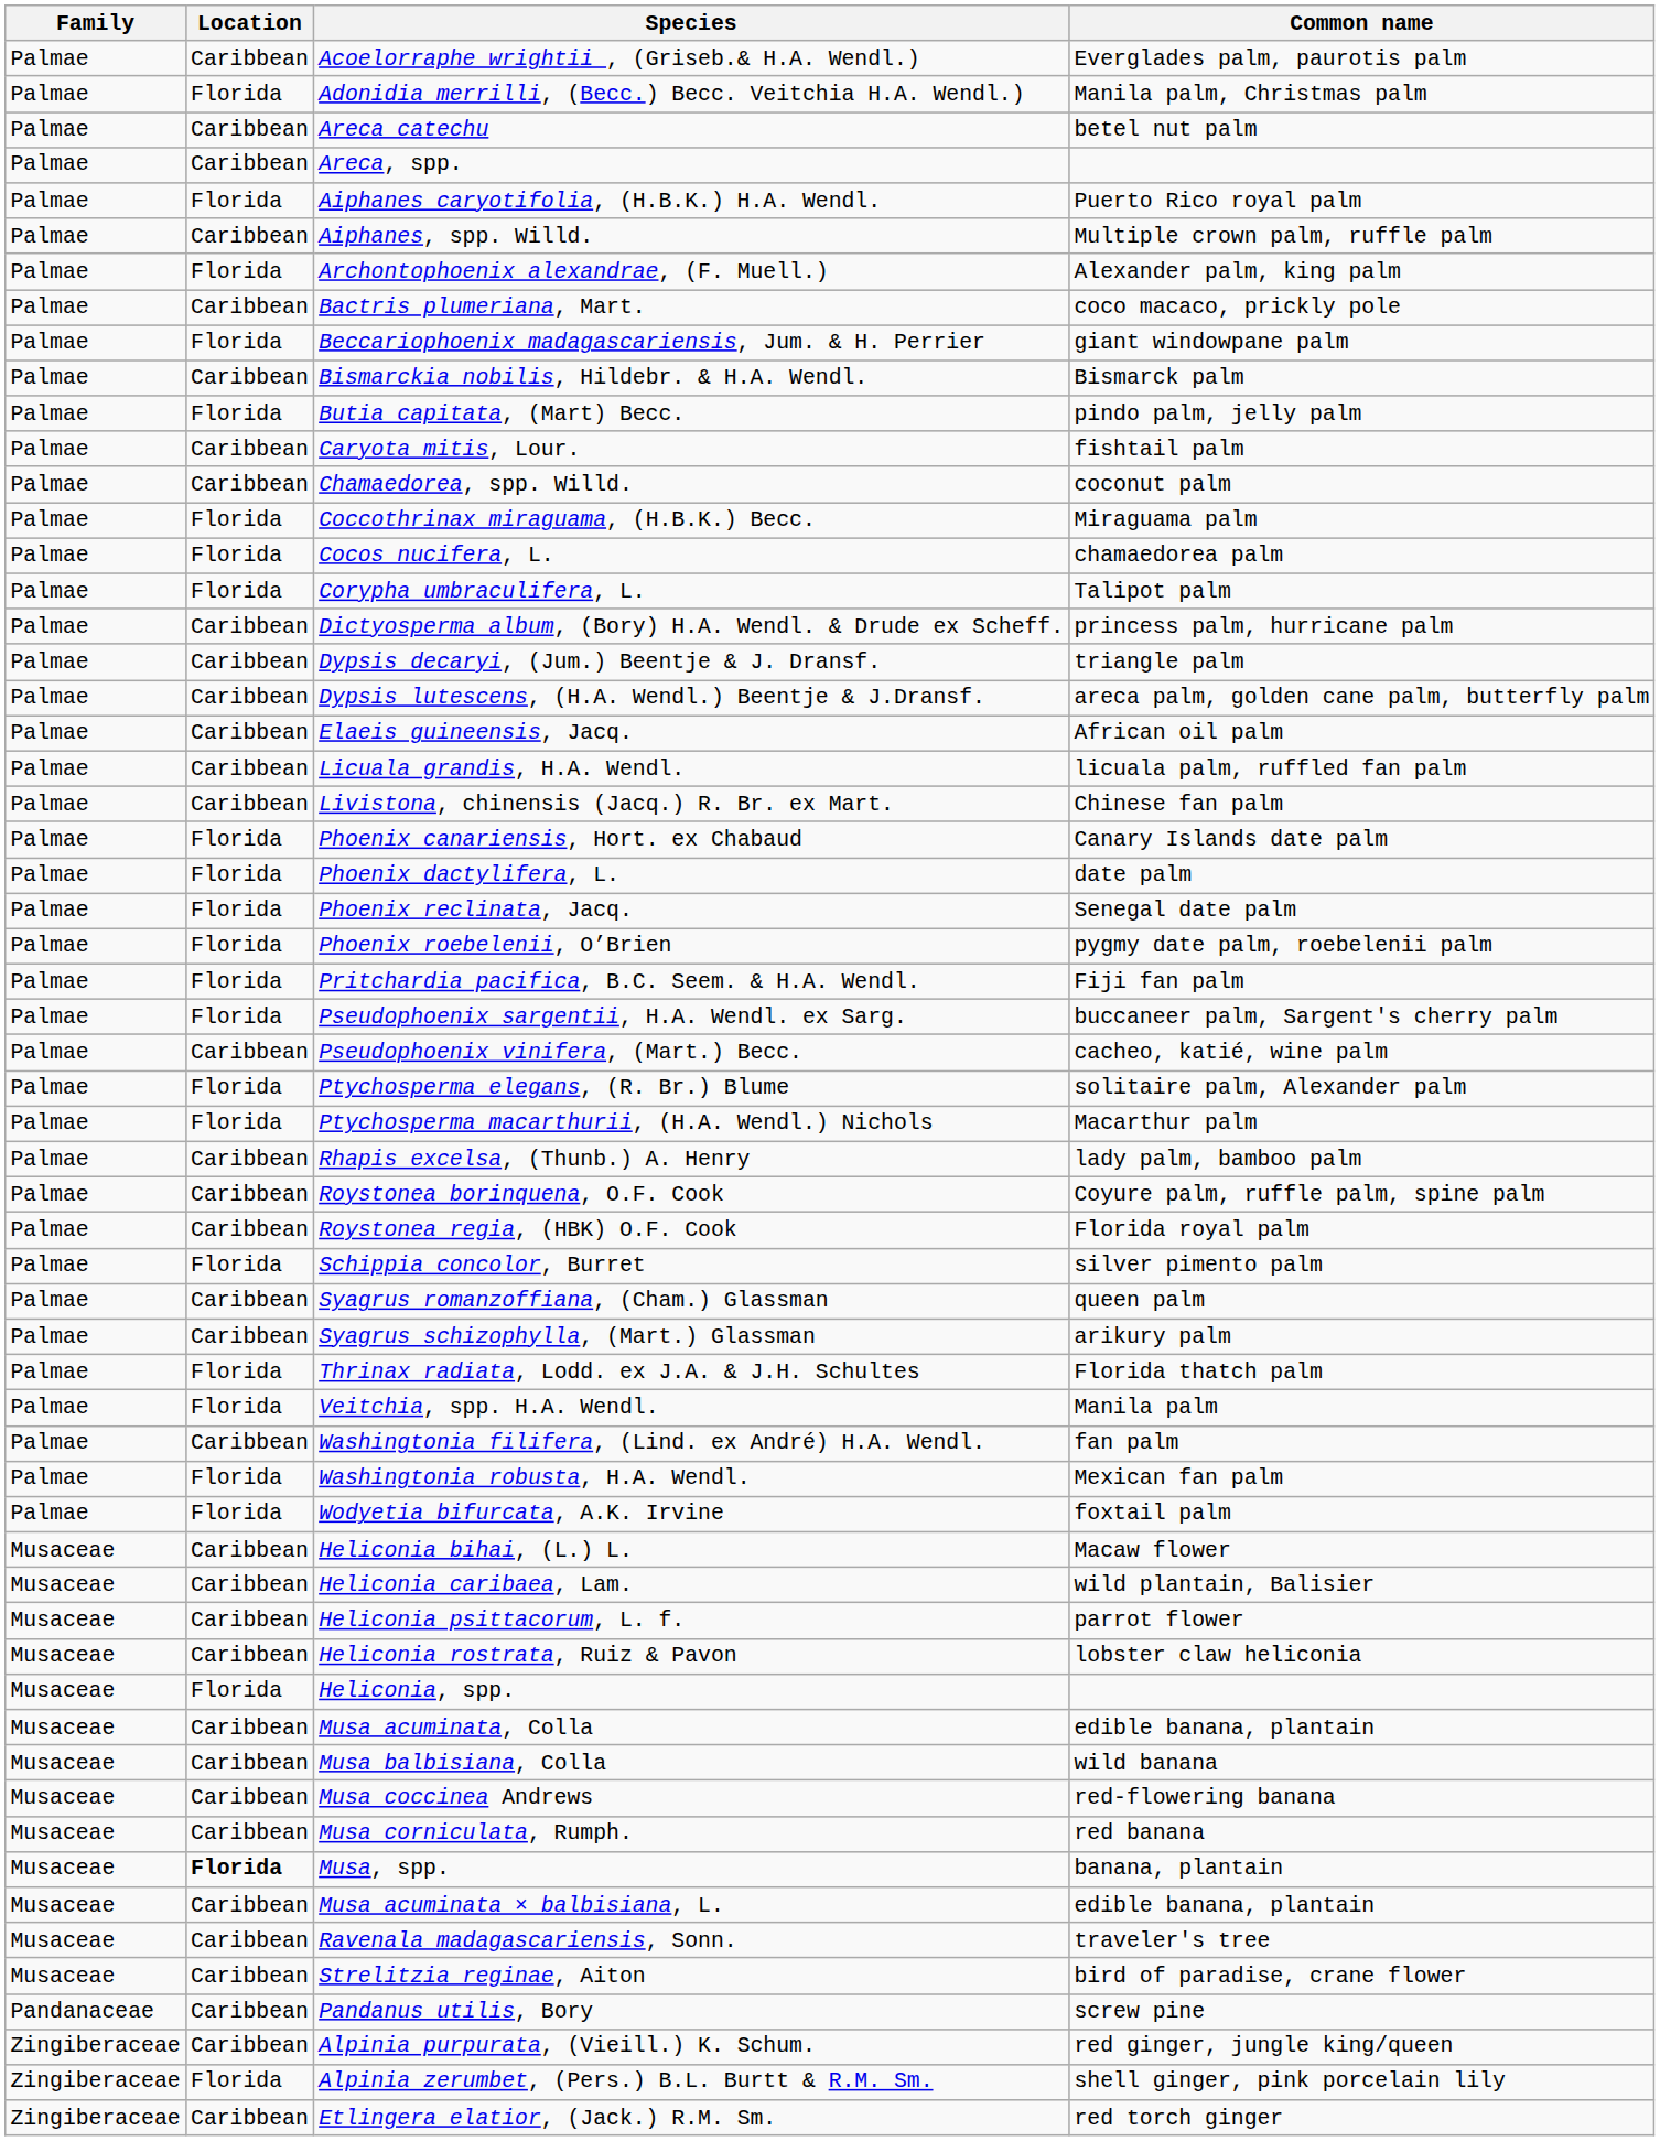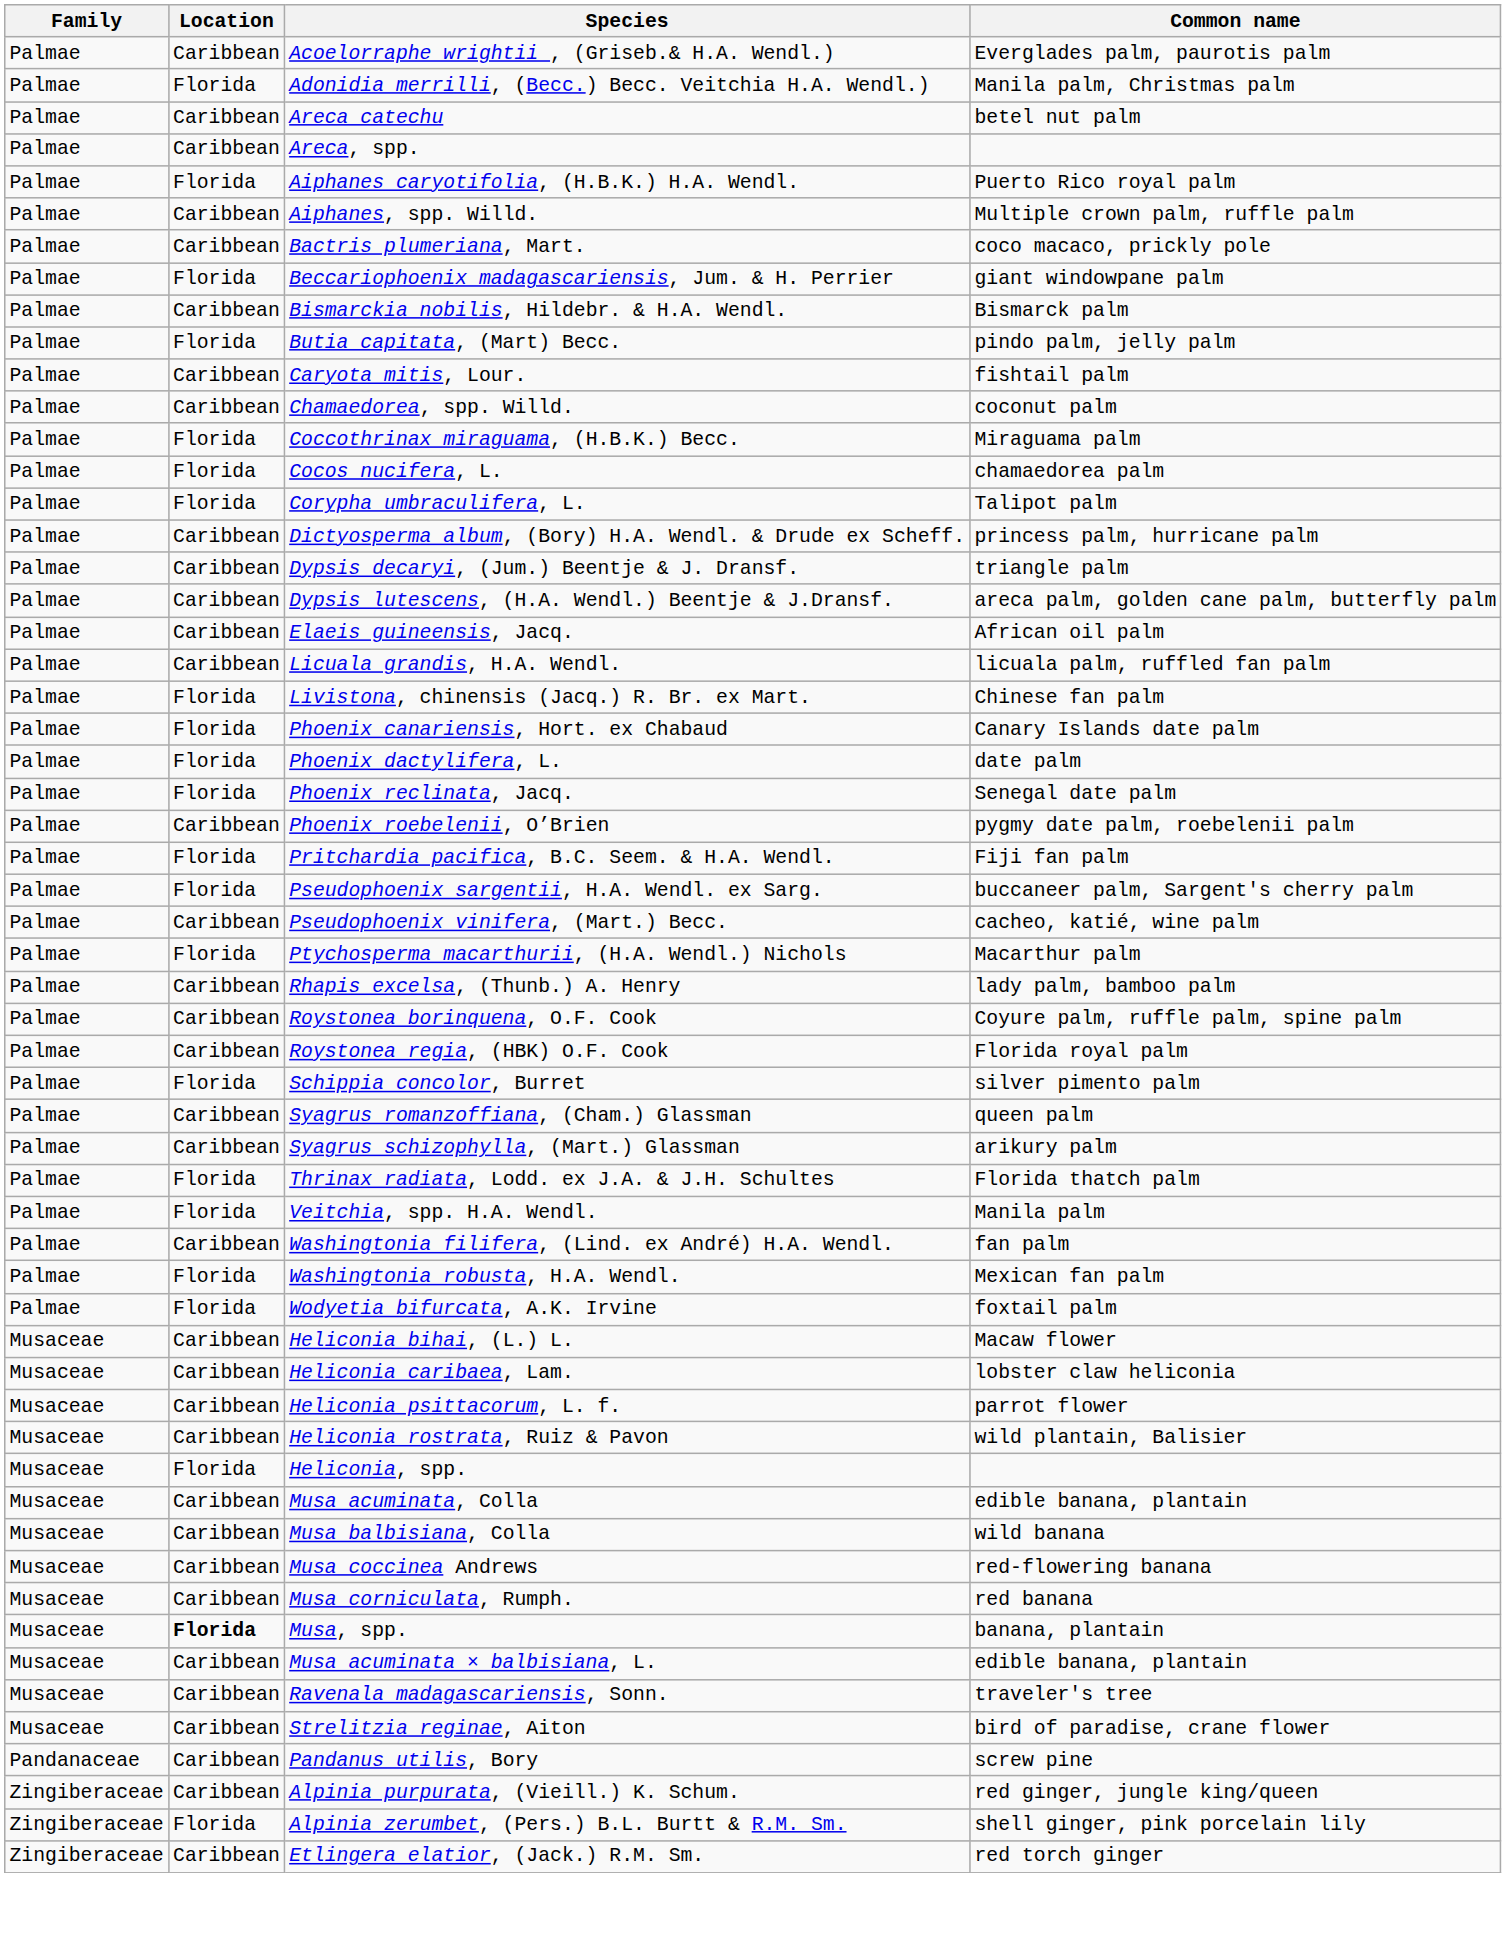- row: Palmae | Florida | Archontophoenix alexandrae, (F. Muell.) | Alexander palm, king palm
Livistona, chinensis (Jacq.) R. Br. ex Mart. | Location: Caribbean -> Florida
Phoenix roebelenii, O’Brien | Location: Florida -> Caribbean
- row: Palmae | Florida | Ptychosperma elegans, (R. Br.) Blume | solitaire palm, Alexander palm
Heliconia caribaea, Lam. | Common name: wild plantain, Balisier -> lobster claw heliconia
Heliconia rostrata, Ruiz & Pavon | Common name: lobster claw heliconia -> wild plantain, Balisier
